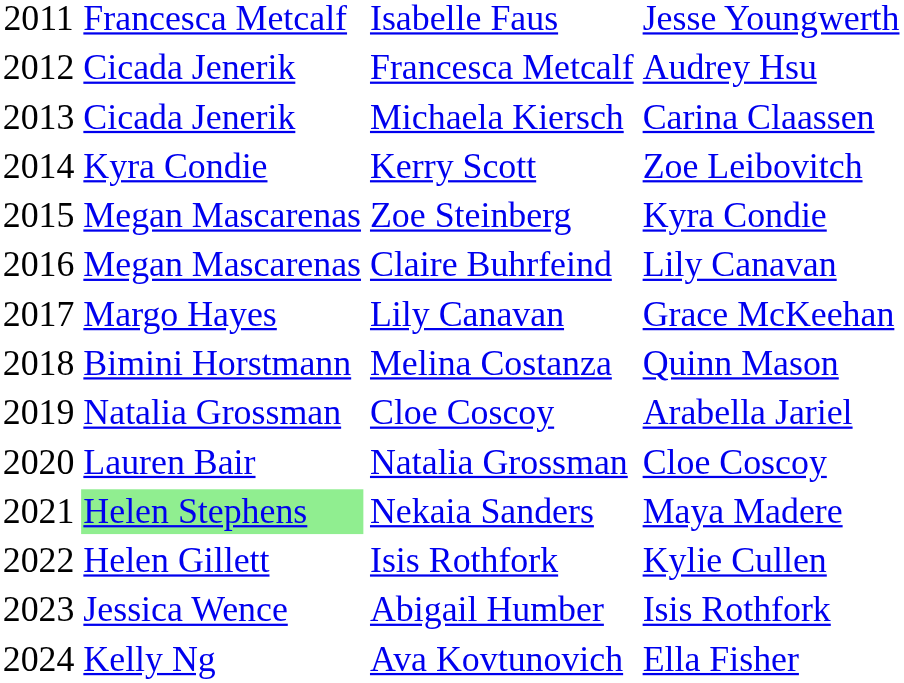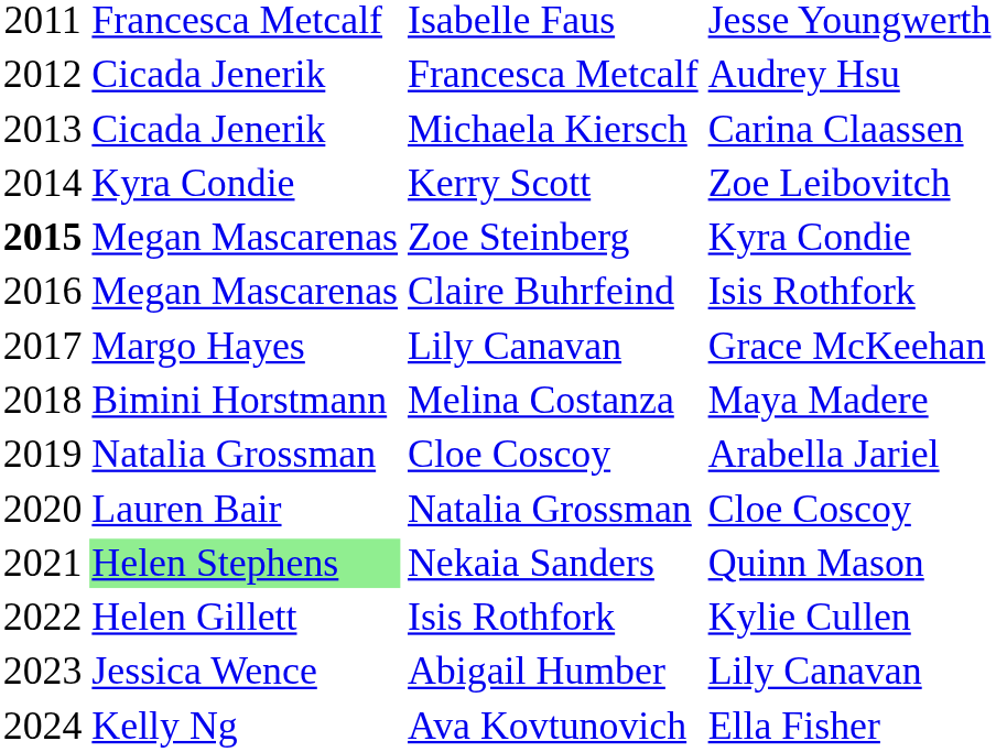Zoe Steinberg | column 1: normal -> bold
Claire Buhrfeind | column 4: Lily Canavan -> Isis Rothfork
Melina Costanza | column 4: Quinn Mason -> Maya Madere
Nekaia Sanders | column 4: Maya Madere -> Quinn Mason
Abigail Humber | column 4: Isis Rothfork -> Lily Canavan
